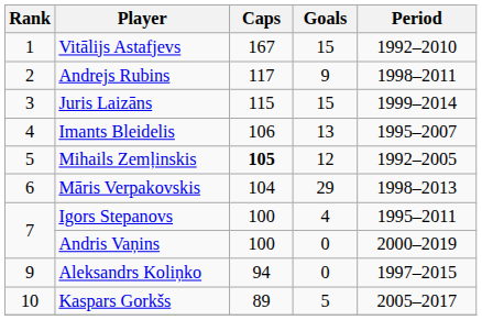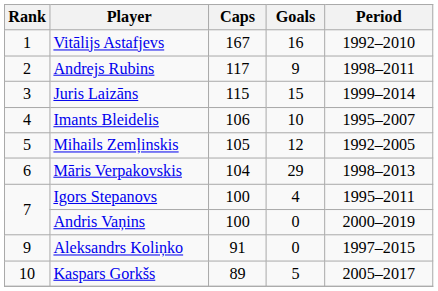Vitālijs Astafjevs | Goals: 15 -> 16
Imants Bleidelis | Goals: 13 -> 10
Mihails Zemļinskis | Caps: bold -> normal
Aleksandrs Koliņko | Caps: 94 -> 91
